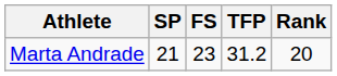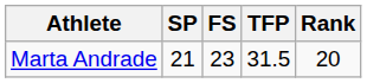Marta Andrade | TFP: 31.2 -> 31.5
